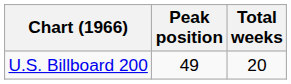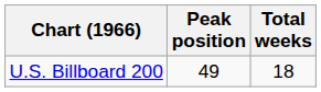U.S. Billboard 200 | Total weeks: 20 -> 18
